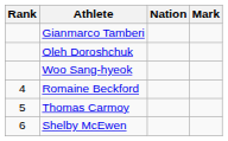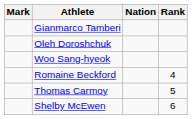columns swapped: Rank <-> Mark
